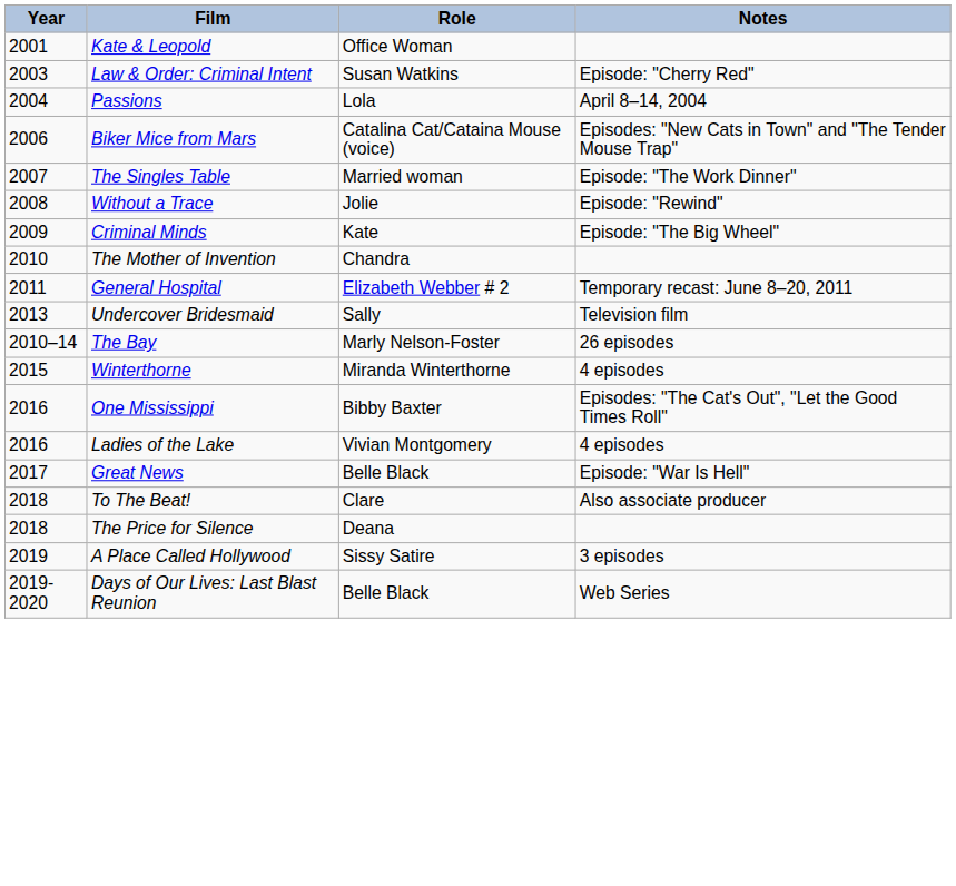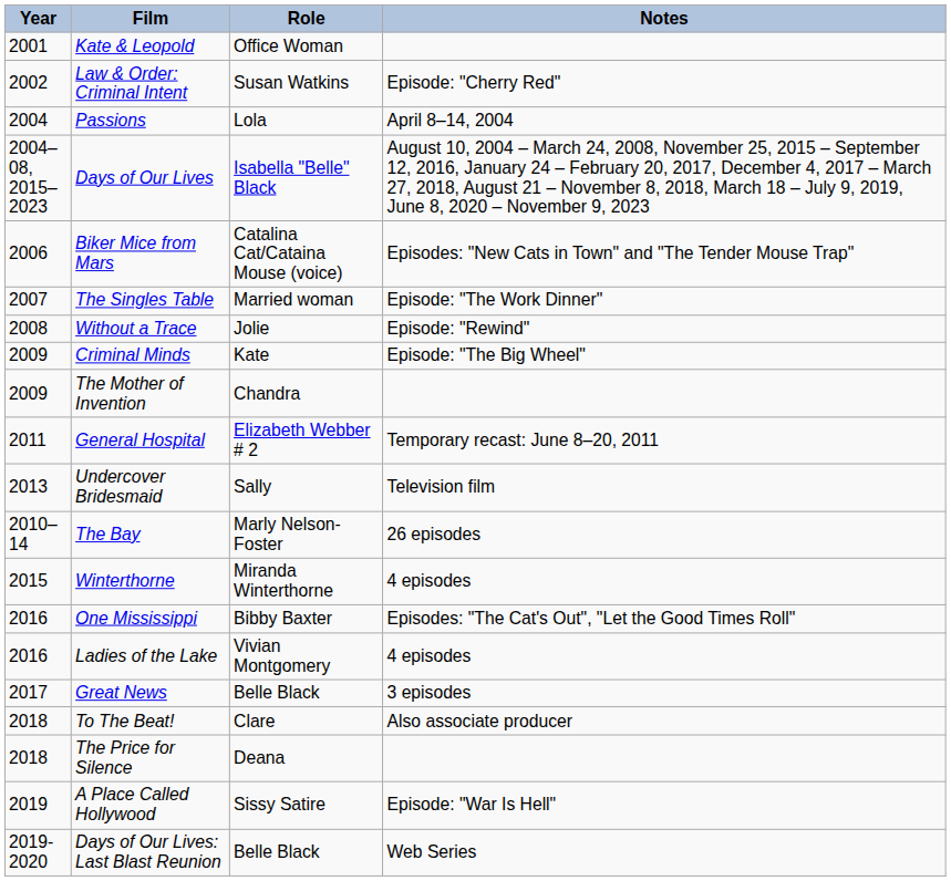Law & Order: Criminal Intent | Year: 2003 -> 2002
+ row: 2004–08, 2015–2023 | Days of Our Lives | Isabella "Belle" Black | August 10, 2004 – March 24, 2008, November 25, 2015 – September 12, 2016, January 24 – February 20, 2017, December 4, 2017 – March 27, 2018, August 21 – November 8, 2018, March 18 – July 9, 2019, June 8, 2020 – November 9, 2023
The Mother of Invention | Year: 2010 -> 2009
Great News | Notes: Episode: "War Is Hell" -> 3 episodes
A Place Called Hollywood | Notes: 3 episodes -> Episode: "War Is Hell"
